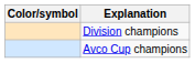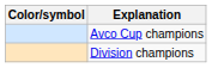rows swapped: Avco Cup champions <-> Division champions
